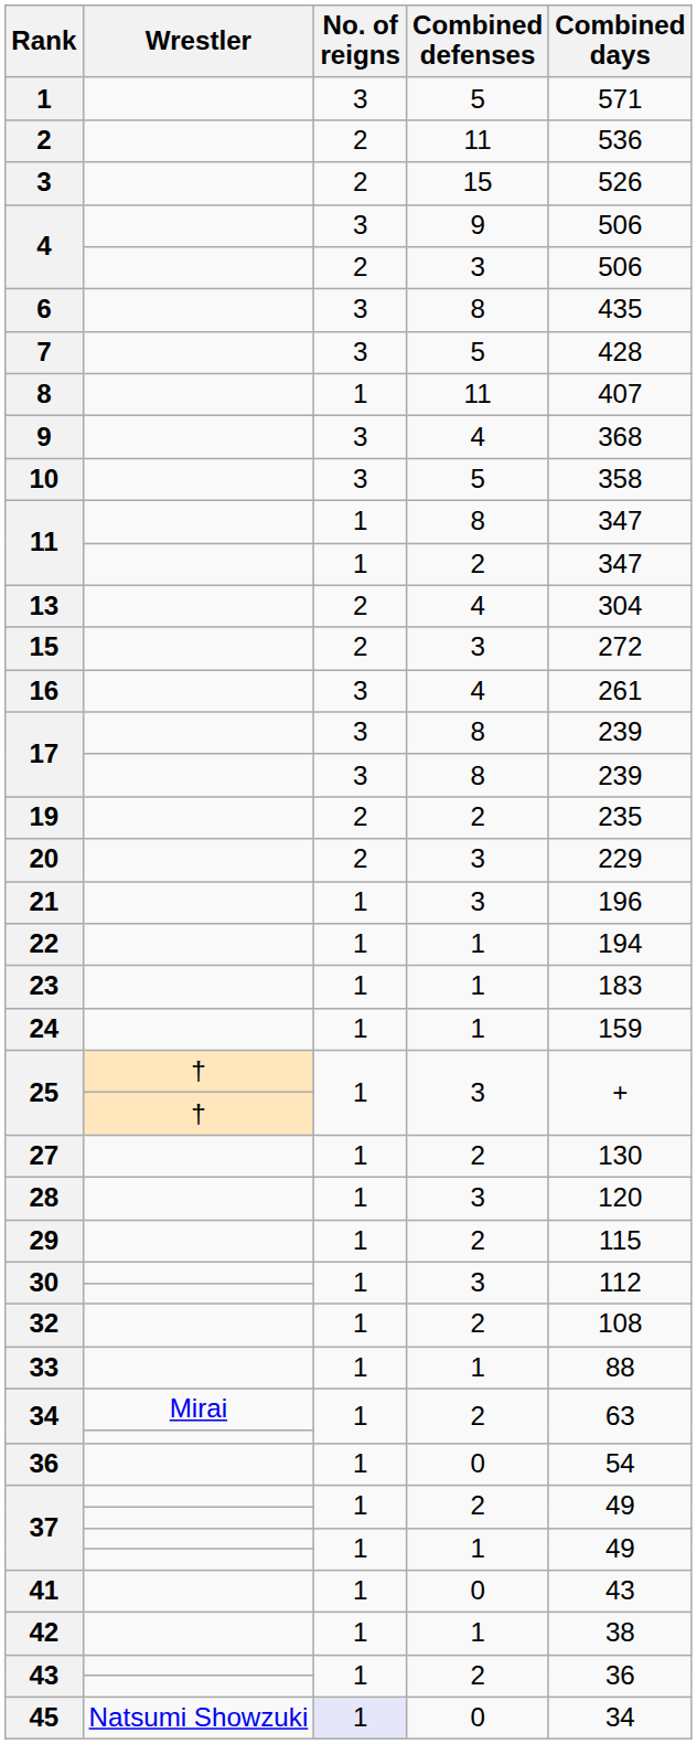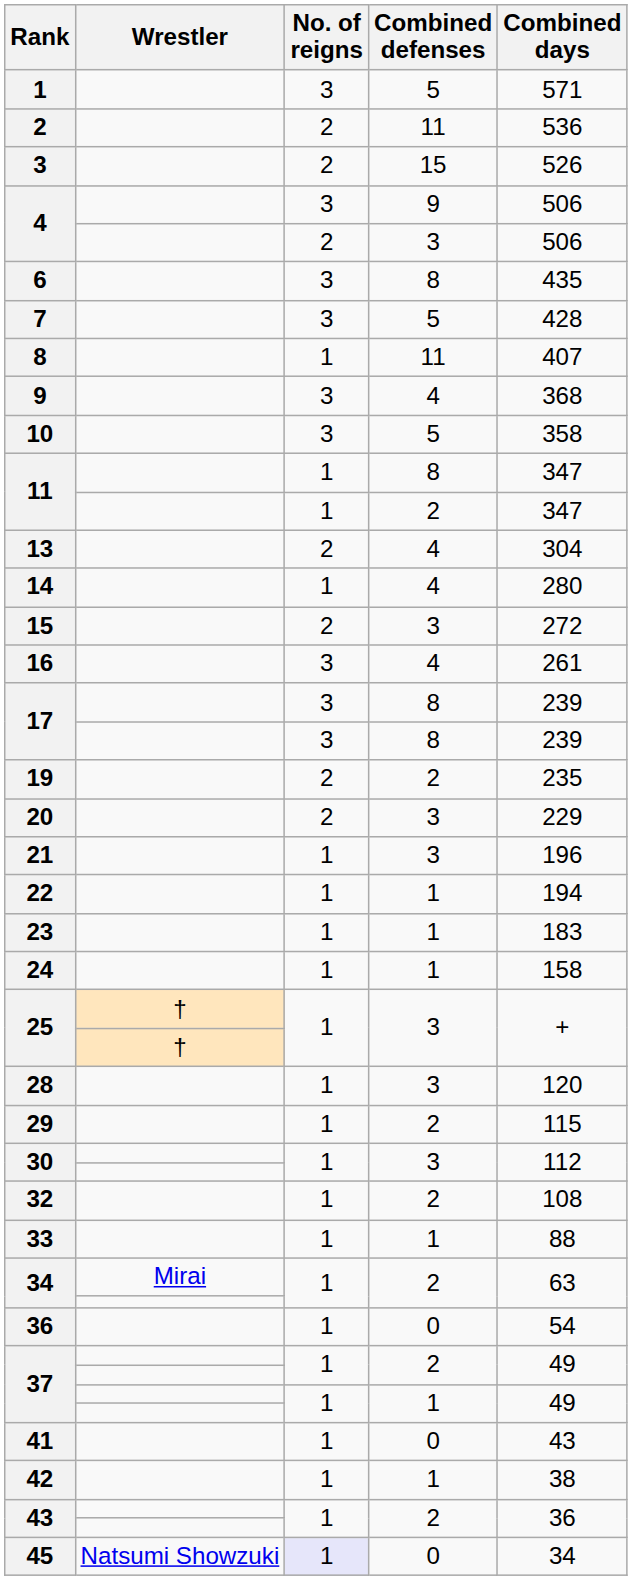+ row: 14 | 1 | 4 | 280
24 | Combined days: 159 -> 158
- row: 27 | 1 | 2 | 130
